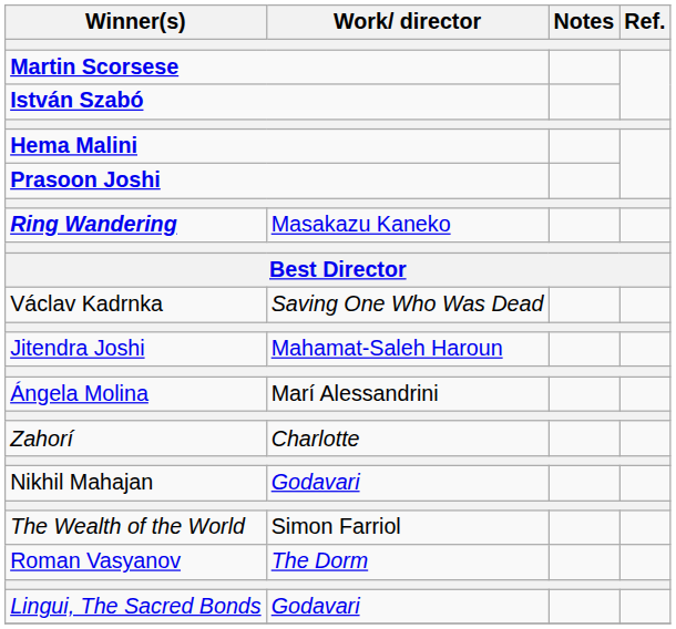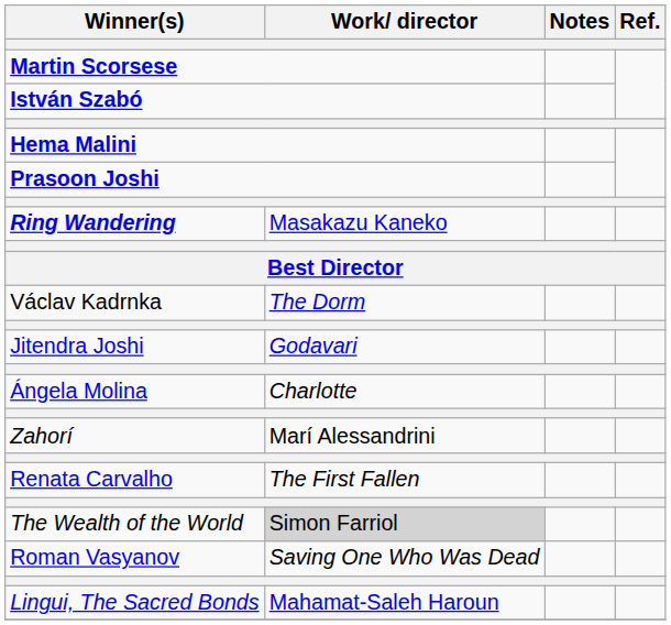Václav Kadrnka | Work/ director: Saving One Who Was Dead -> The Dorm
Jitendra Joshi | Work/ director: Mahamat-Saleh Haroun -> Godavari
Ángela Molina | Work/ director: Marí Alessandrini -> Charlotte
Zahorí | Work/ director: Charlotte -> Marí Alessandrini
+ row: Renata Carvalho | The First Fallen
- row: Nikhil Mahajan | Godavari
The Wealth of the World | Work/ director: no background -> lightgrey background
Roman Vasyanov | Work/ director: The Dorm -> Saving One Who Was Dead
Lingui, The Sacred Bonds | Work/ director: Godavari -> Mahamat-Saleh Haroun
